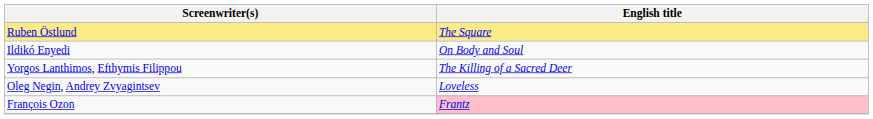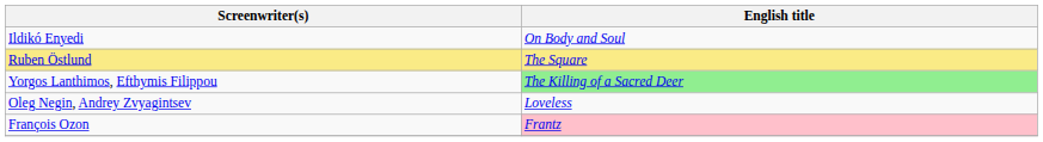rows swapped: Ruben Östlund <-> Ildikó Enyedi
Yorgos Lanthimos, Efthymis Filippou | English title: no background -> lightgreen background
